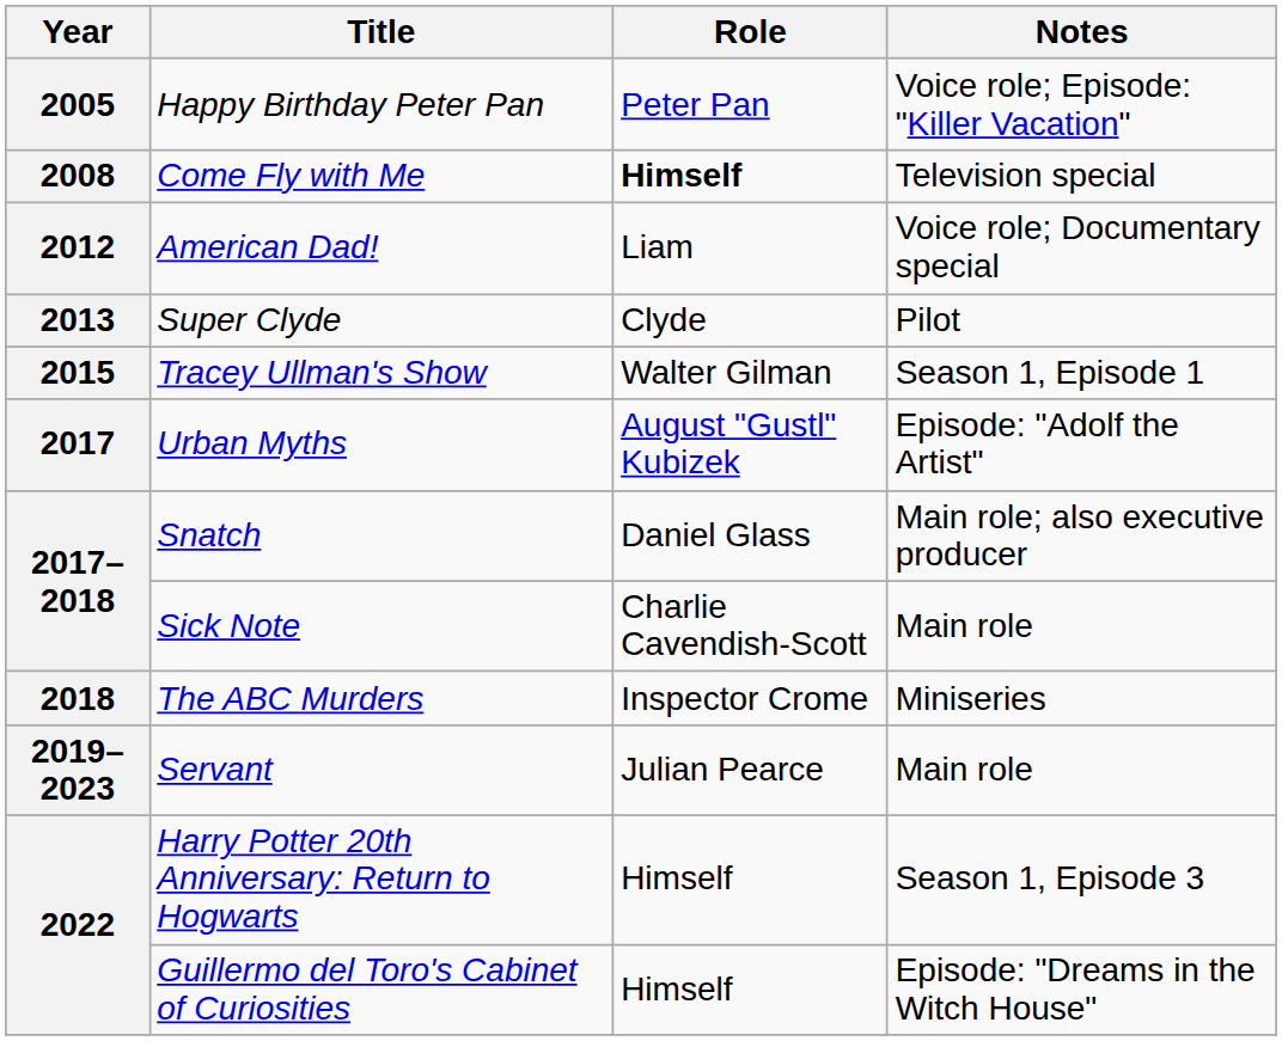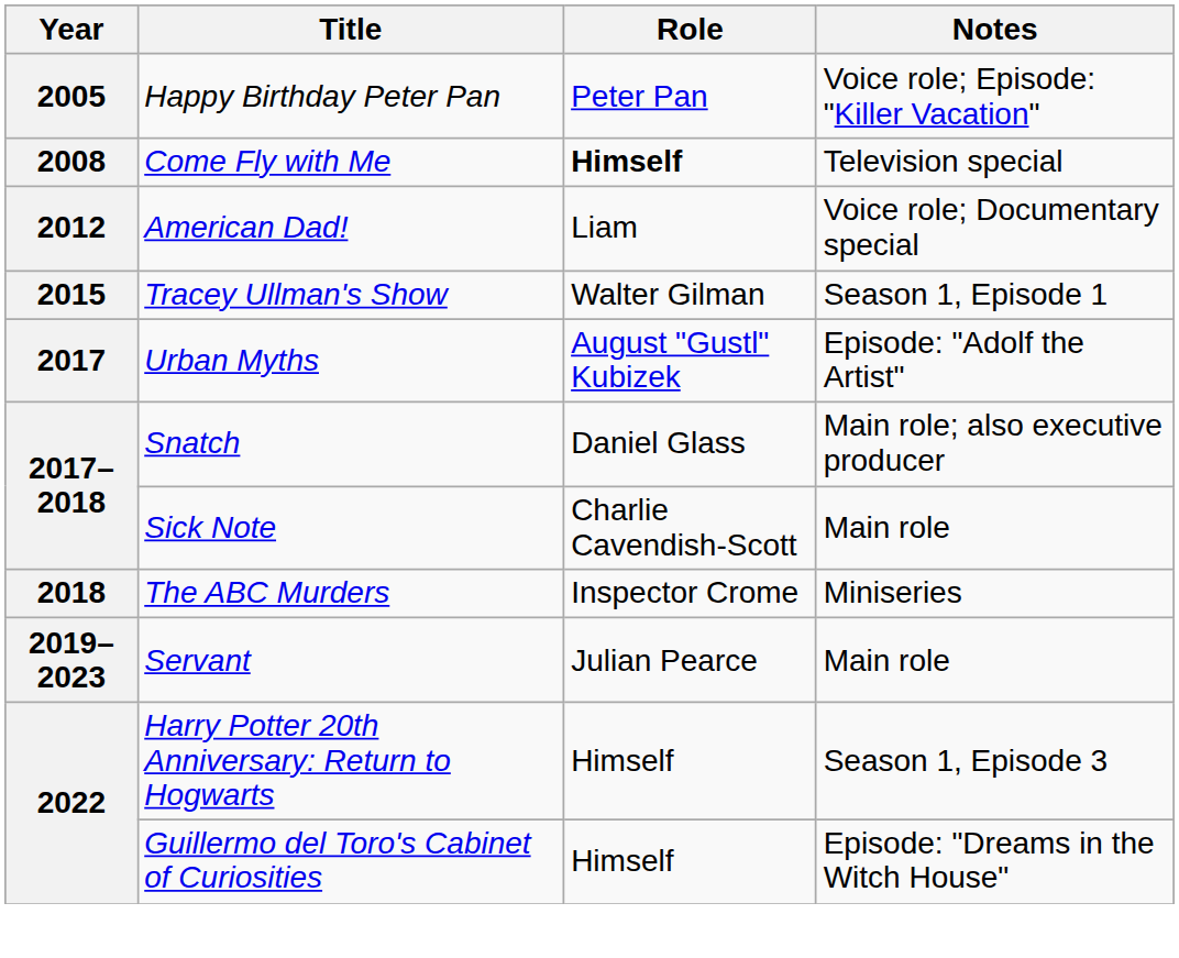- row: 2013 | Super Clyde | Clyde | Pilot
